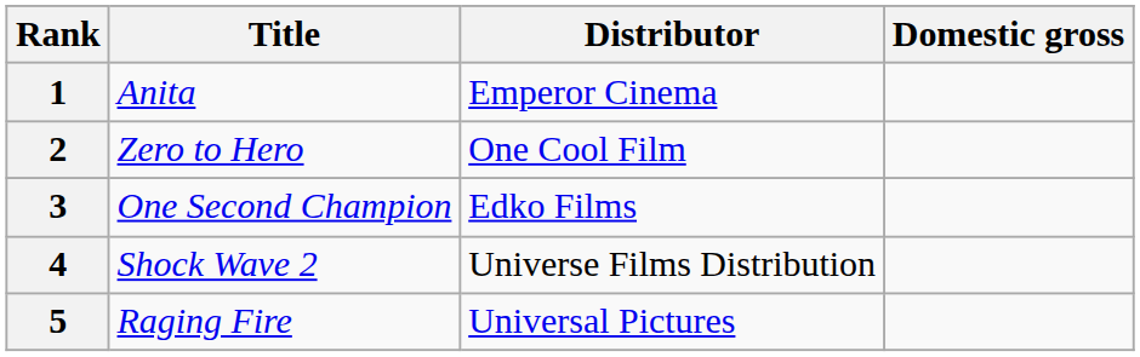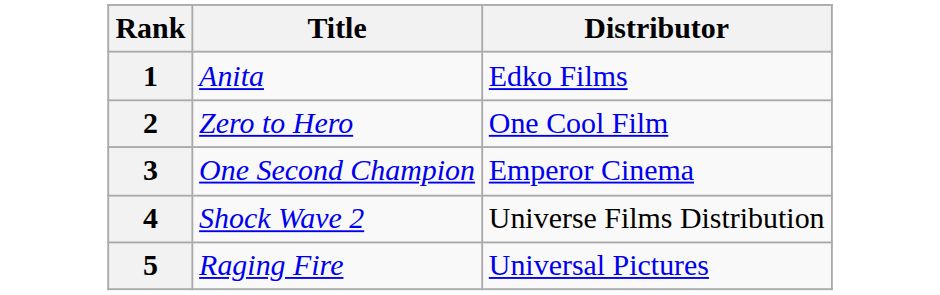- column: Domestic gross
1 | Distributor: Emperor Cinema -> Edko Films
3 | Distributor: Edko Films -> Emperor Cinema
